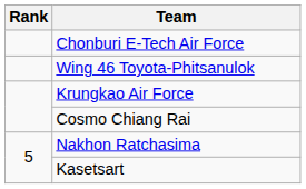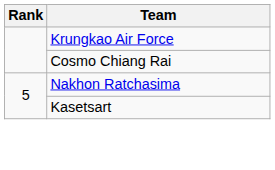- row: Chonburi E-Tech Air Force
- row: Wing 46 Toyota-Phitsanulok
